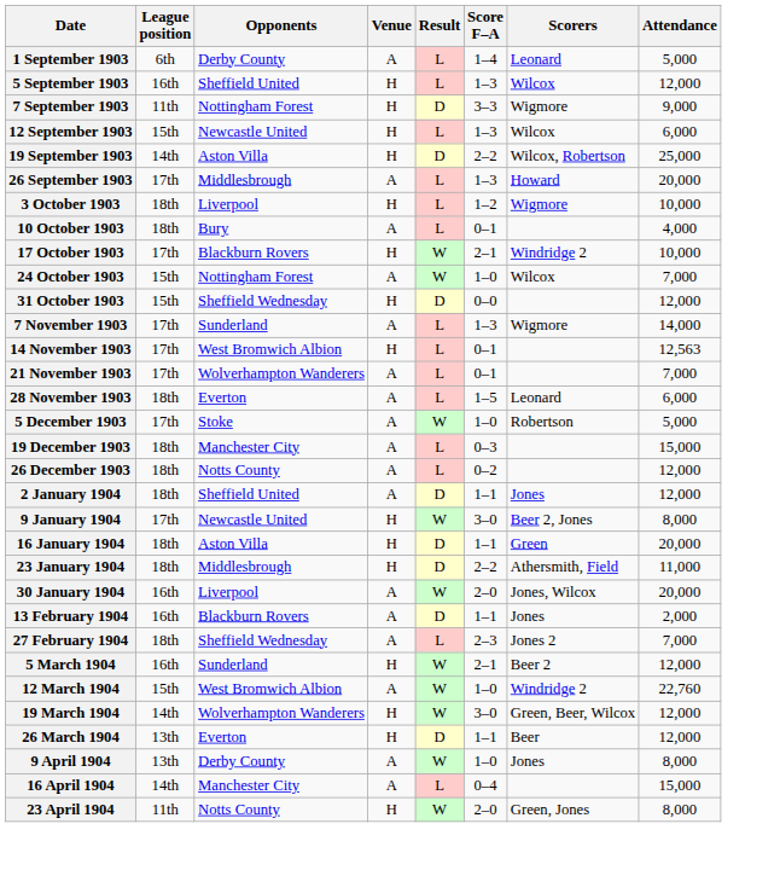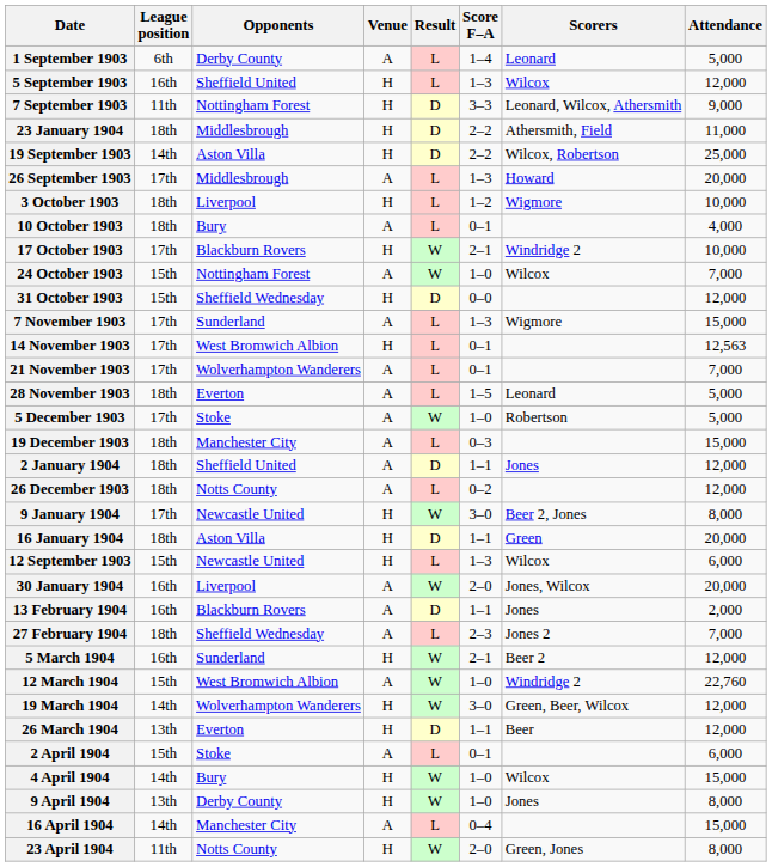7 September 1903 | Scorers: Wigmore -> Leonard, Wilcox, Athersmith
rows swapped: 12 September 1903 <-> 23 January 1904
7 November 1903 | Attendance: 14,000 -> 15,000
28 November 1903 | Attendance: 6,000 -> 5,000
rows swapped: 26 December 1903 <-> 2 January 1904
+ row: 2 April 1904 | 15th | Stoke | A | L | 0–1 | 6,000
+ row: 4 April 1904 | 14th | Bury | H | W | 1–0 | Wilcox | 15,000
9 April 1904 | Venue: A -> H
